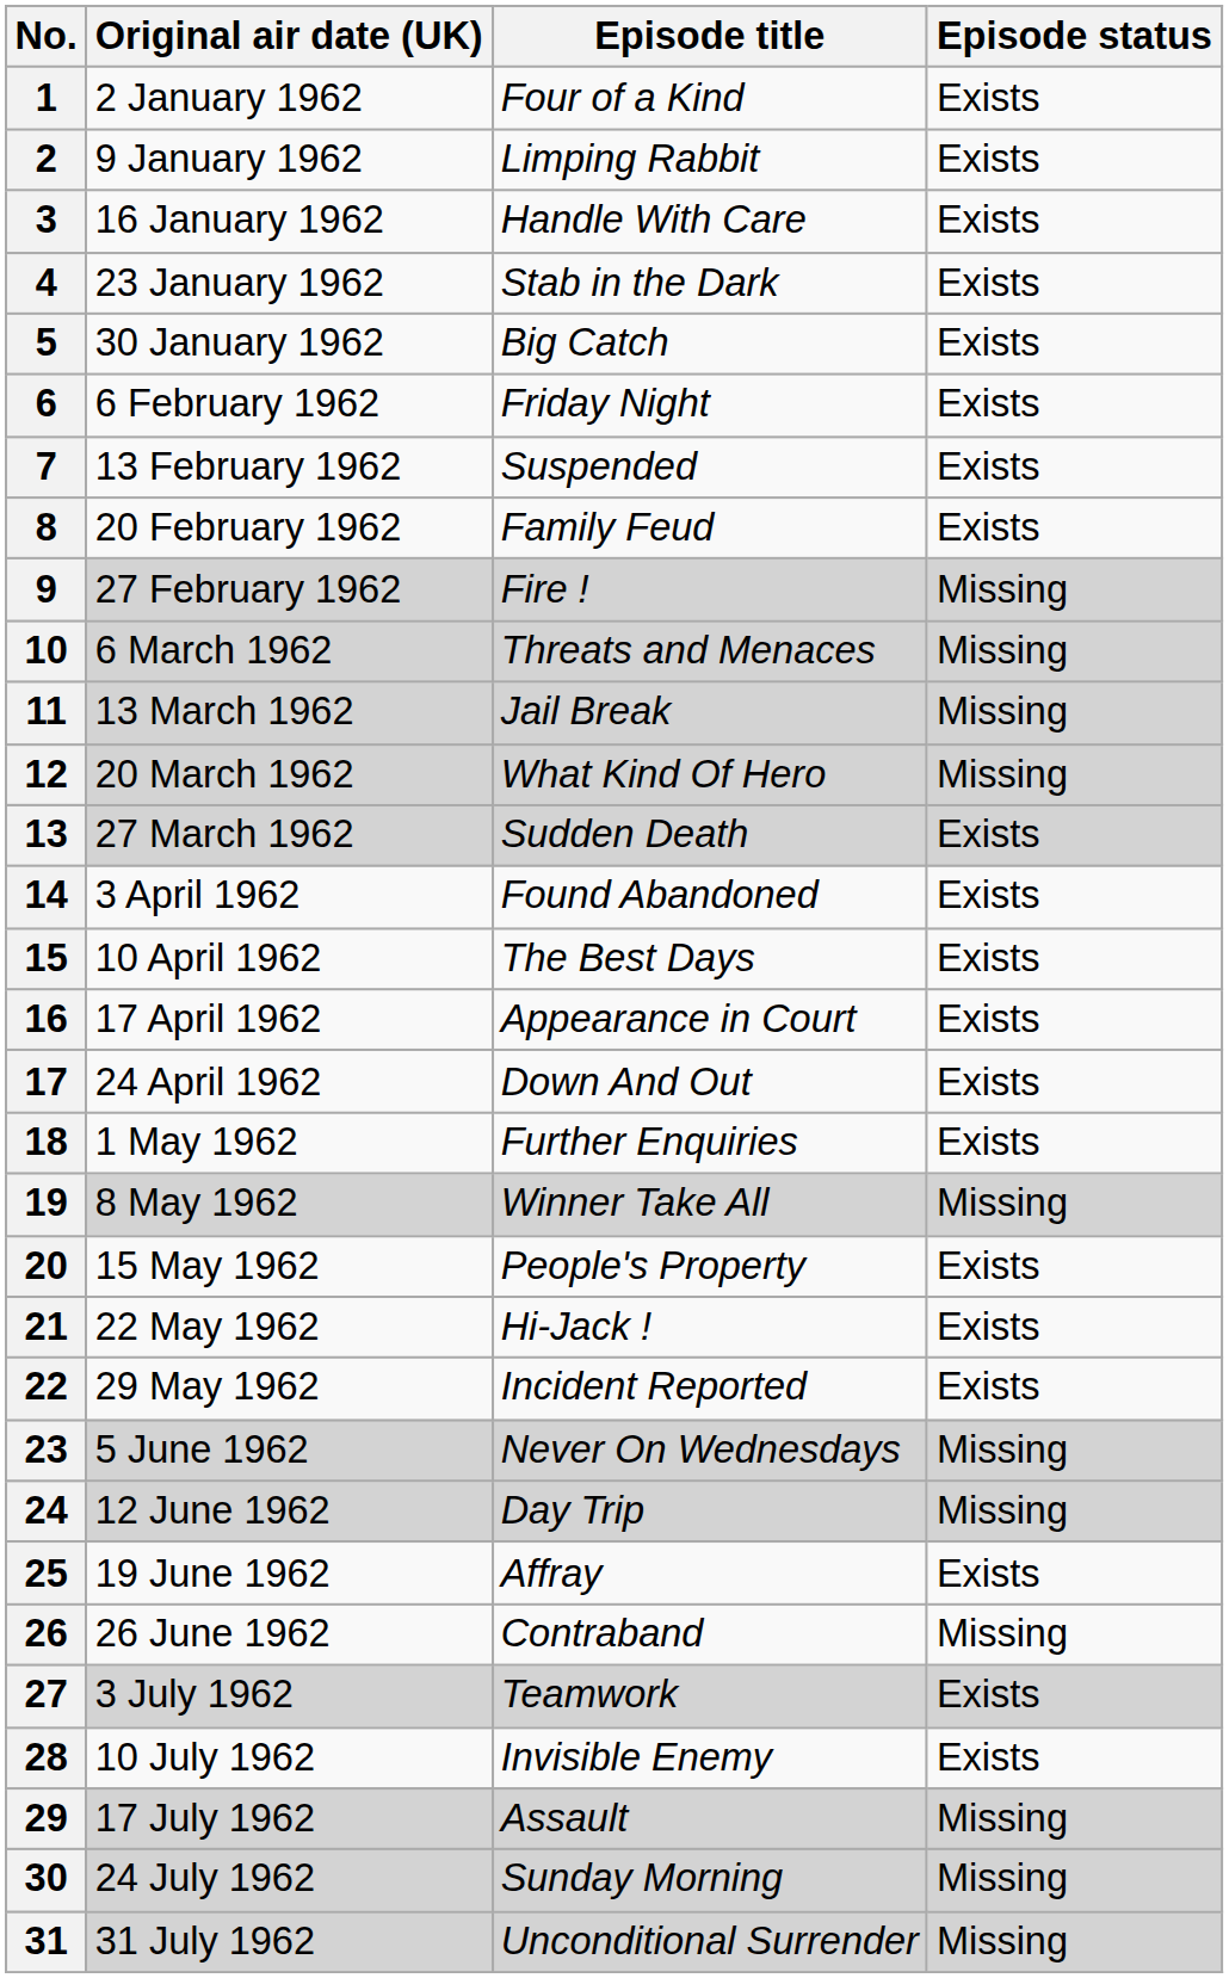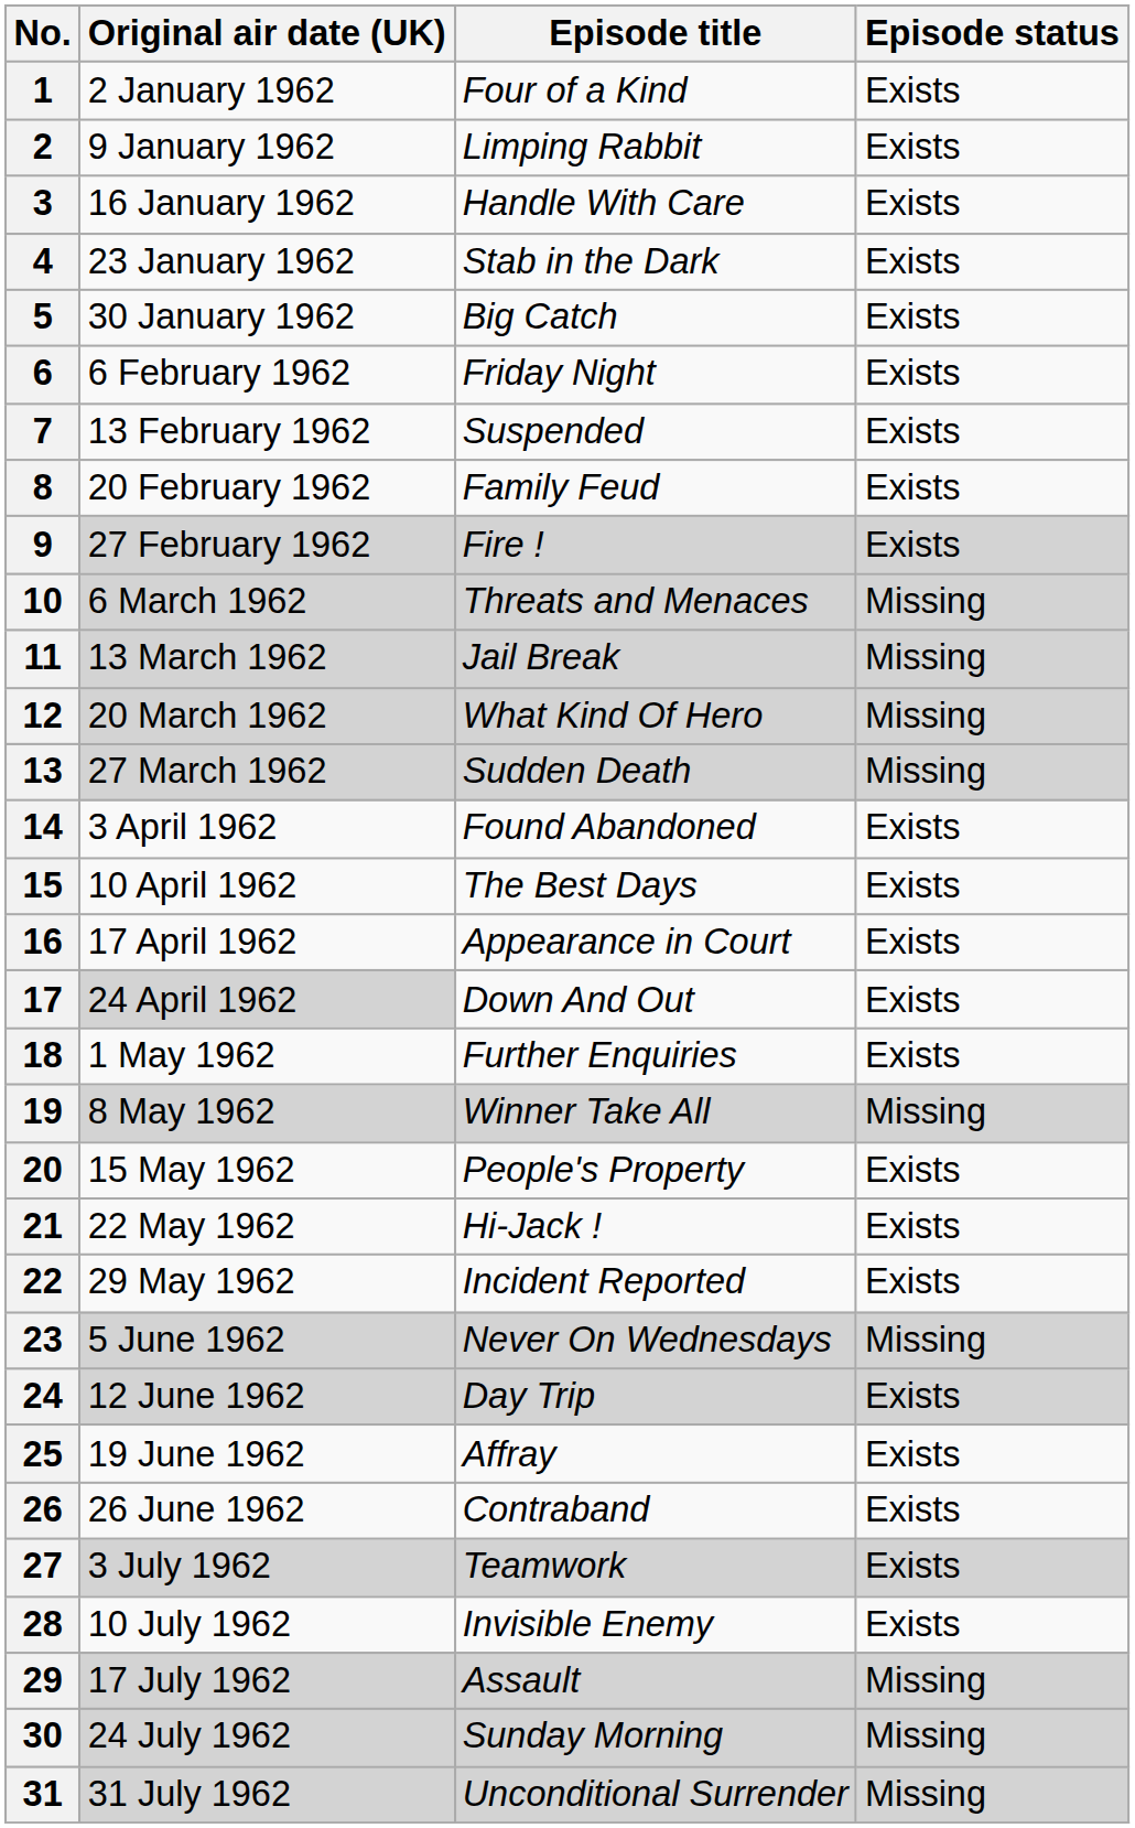9 | Episode status: Missing -> Exists
13 | Episode status: Exists -> Missing
17 | Original air date (UK): no background -> lightgrey background
24 | Episode status: Missing -> Exists
26 | Episode status: Missing -> Exists
